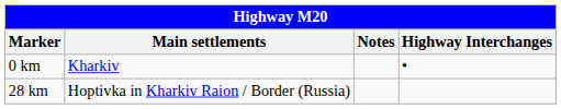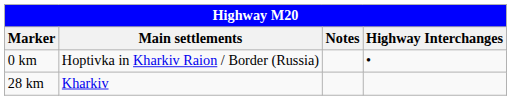0 km | Main settlements: Kharkiv -> Hoptivka in Kharkiv Raion / Border (Russia)
28 km | Main settlements: Hoptivka in Kharkiv Raion / Border (Russia) -> Kharkiv
